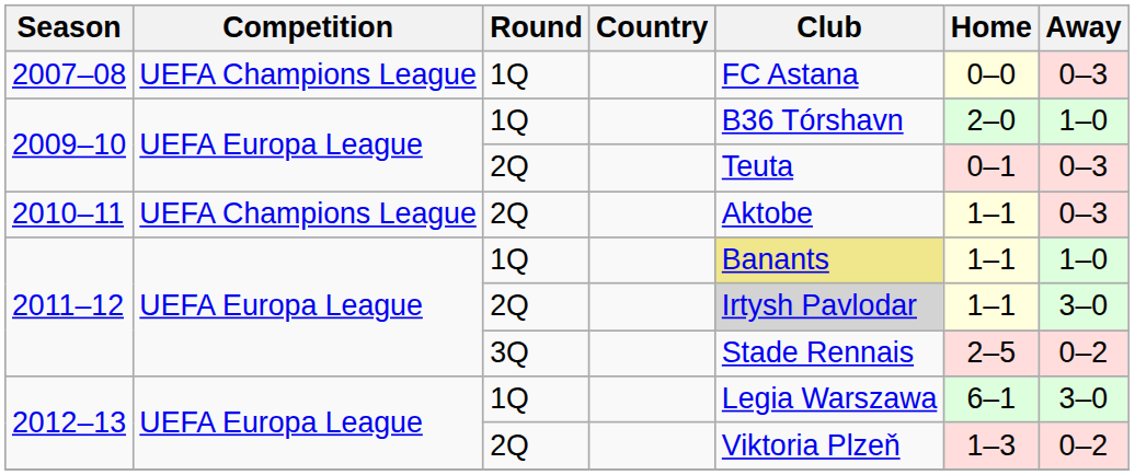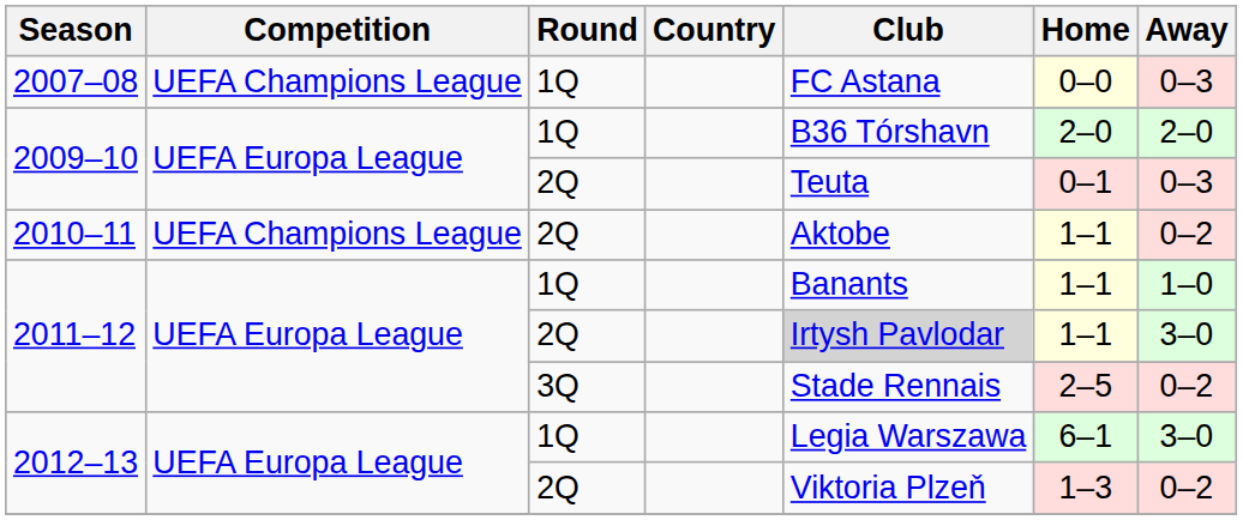2009–10 / 1Q | Away: 1–0 -> 2–0
2010–11 | Away: 0–3 -> 0–2
2011–12 / 1Q | Club: khaki background -> no background
